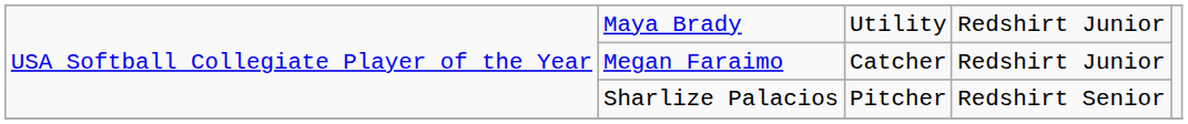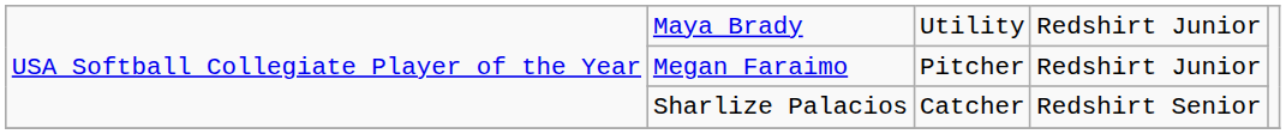Megan Faraimo | column 3: Catcher -> Pitcher
Sharlize Palacios | column 3: Pitcher -> Catcher
